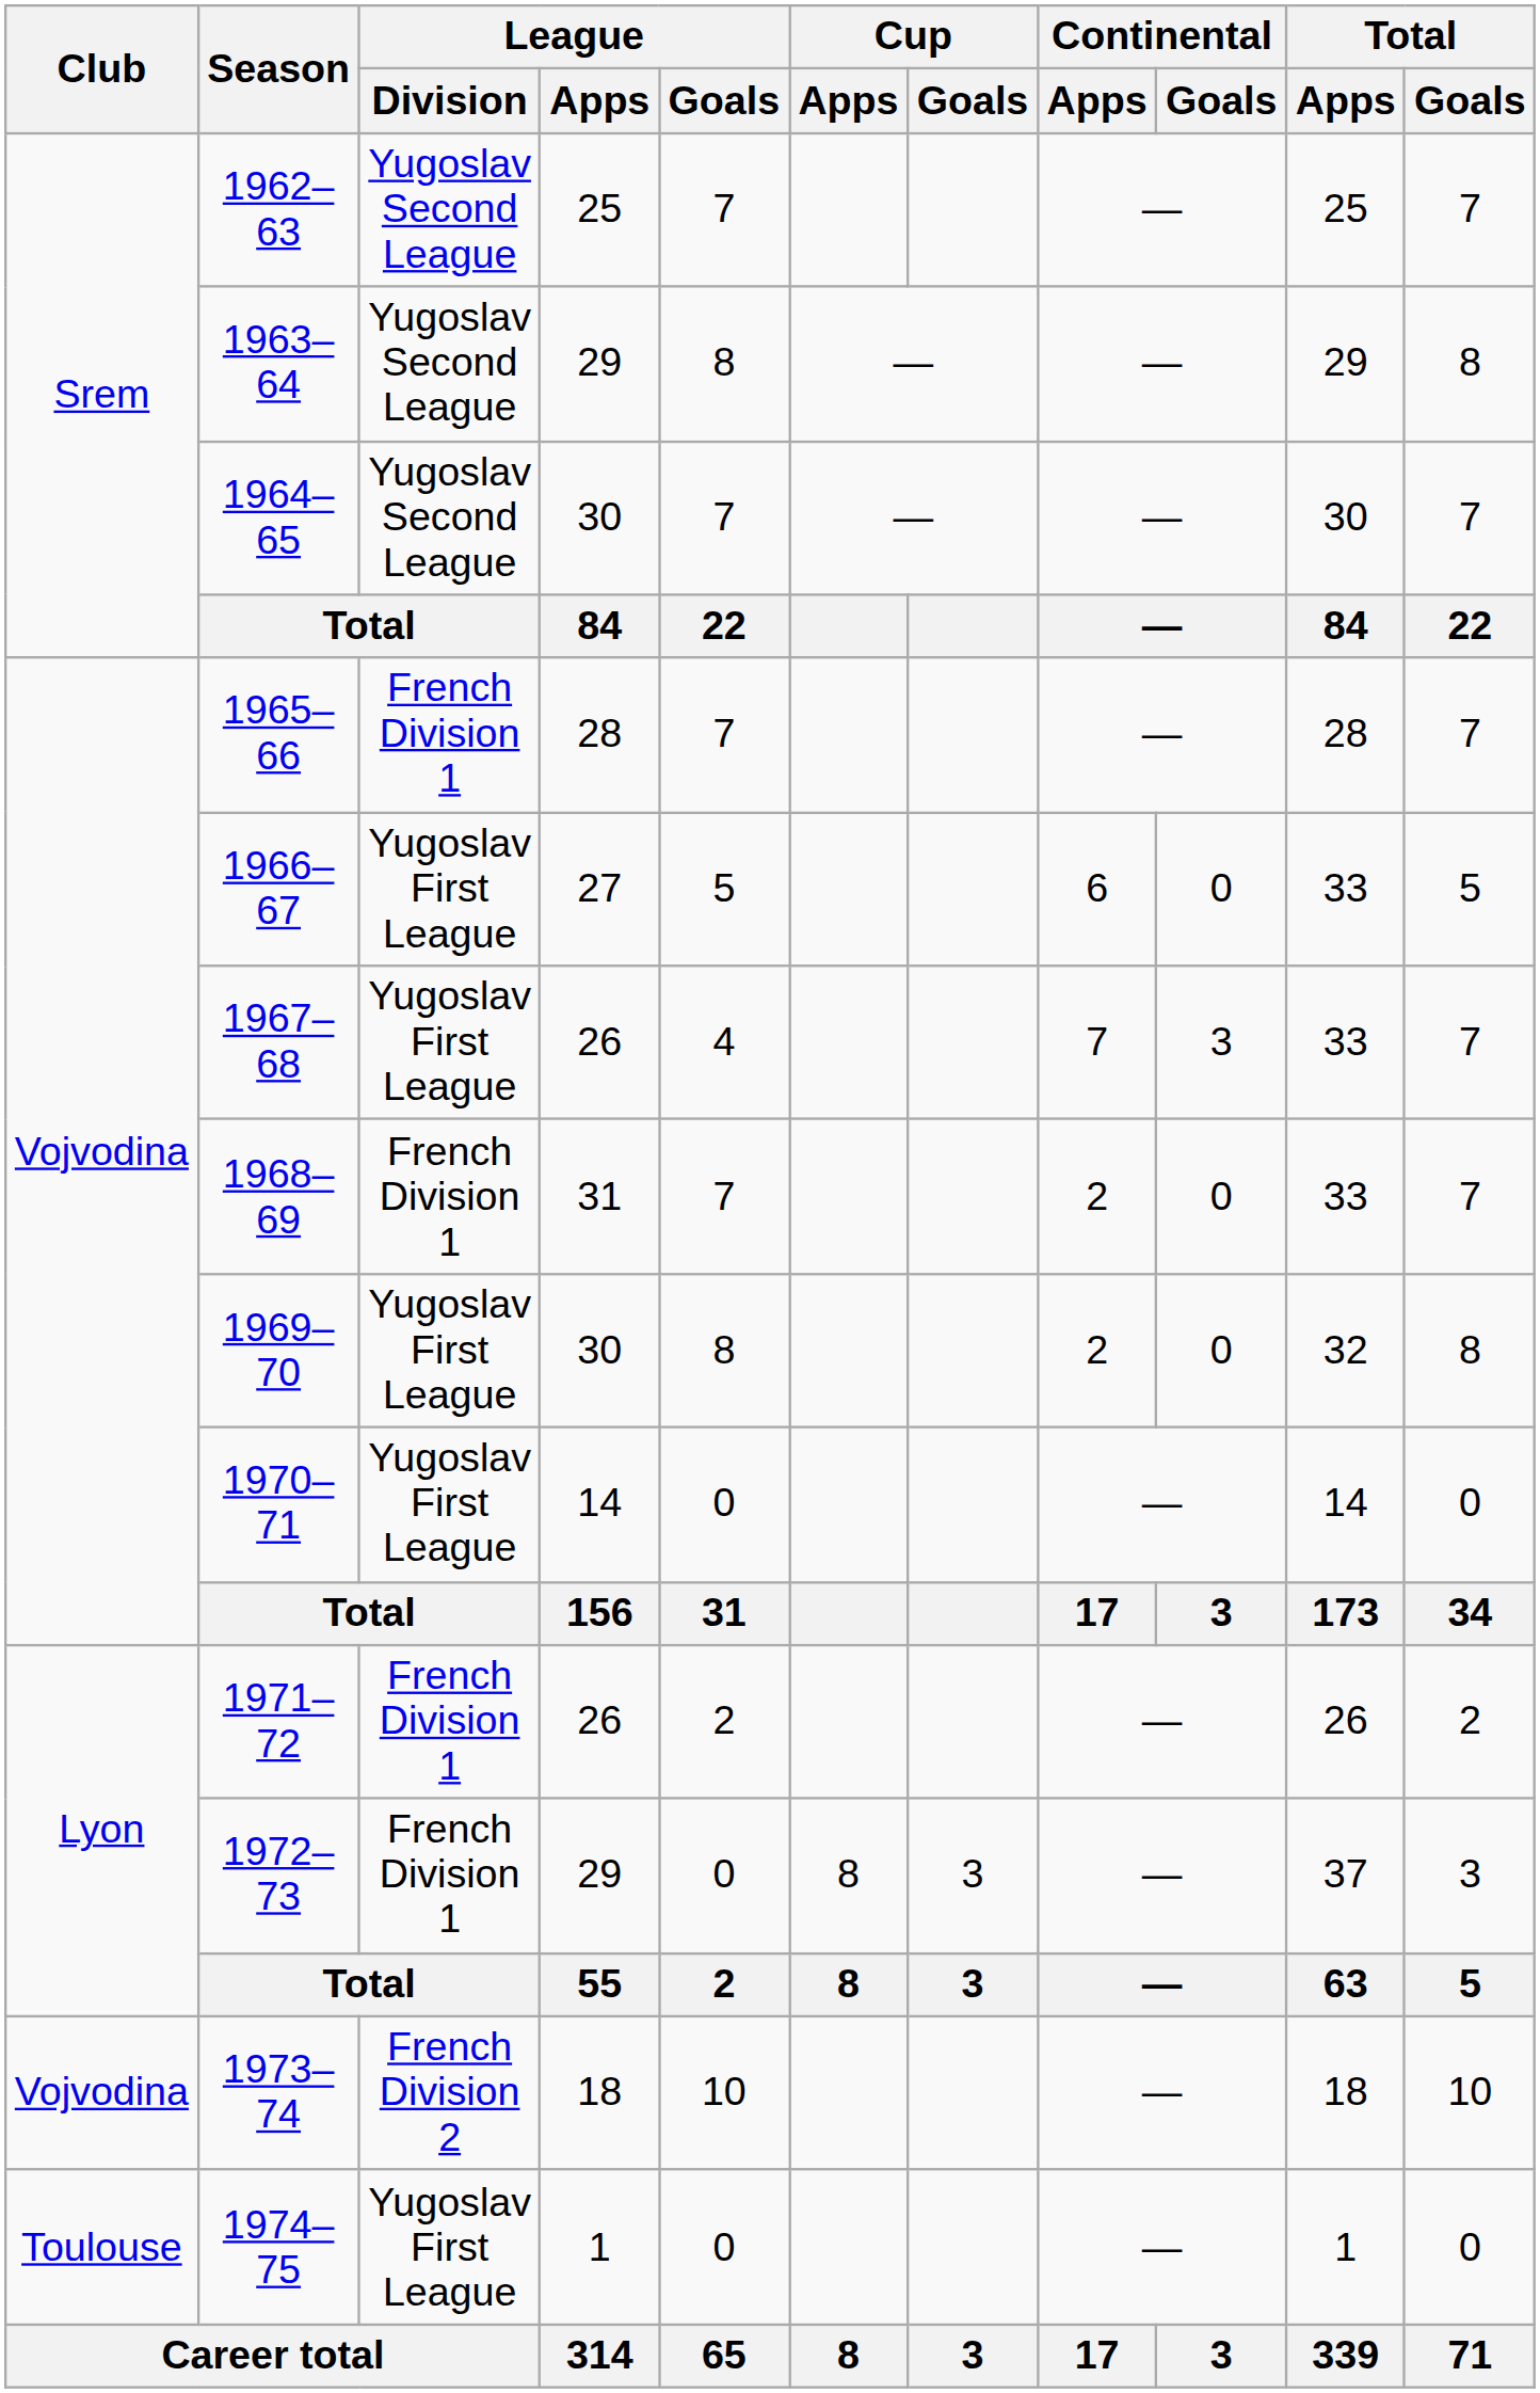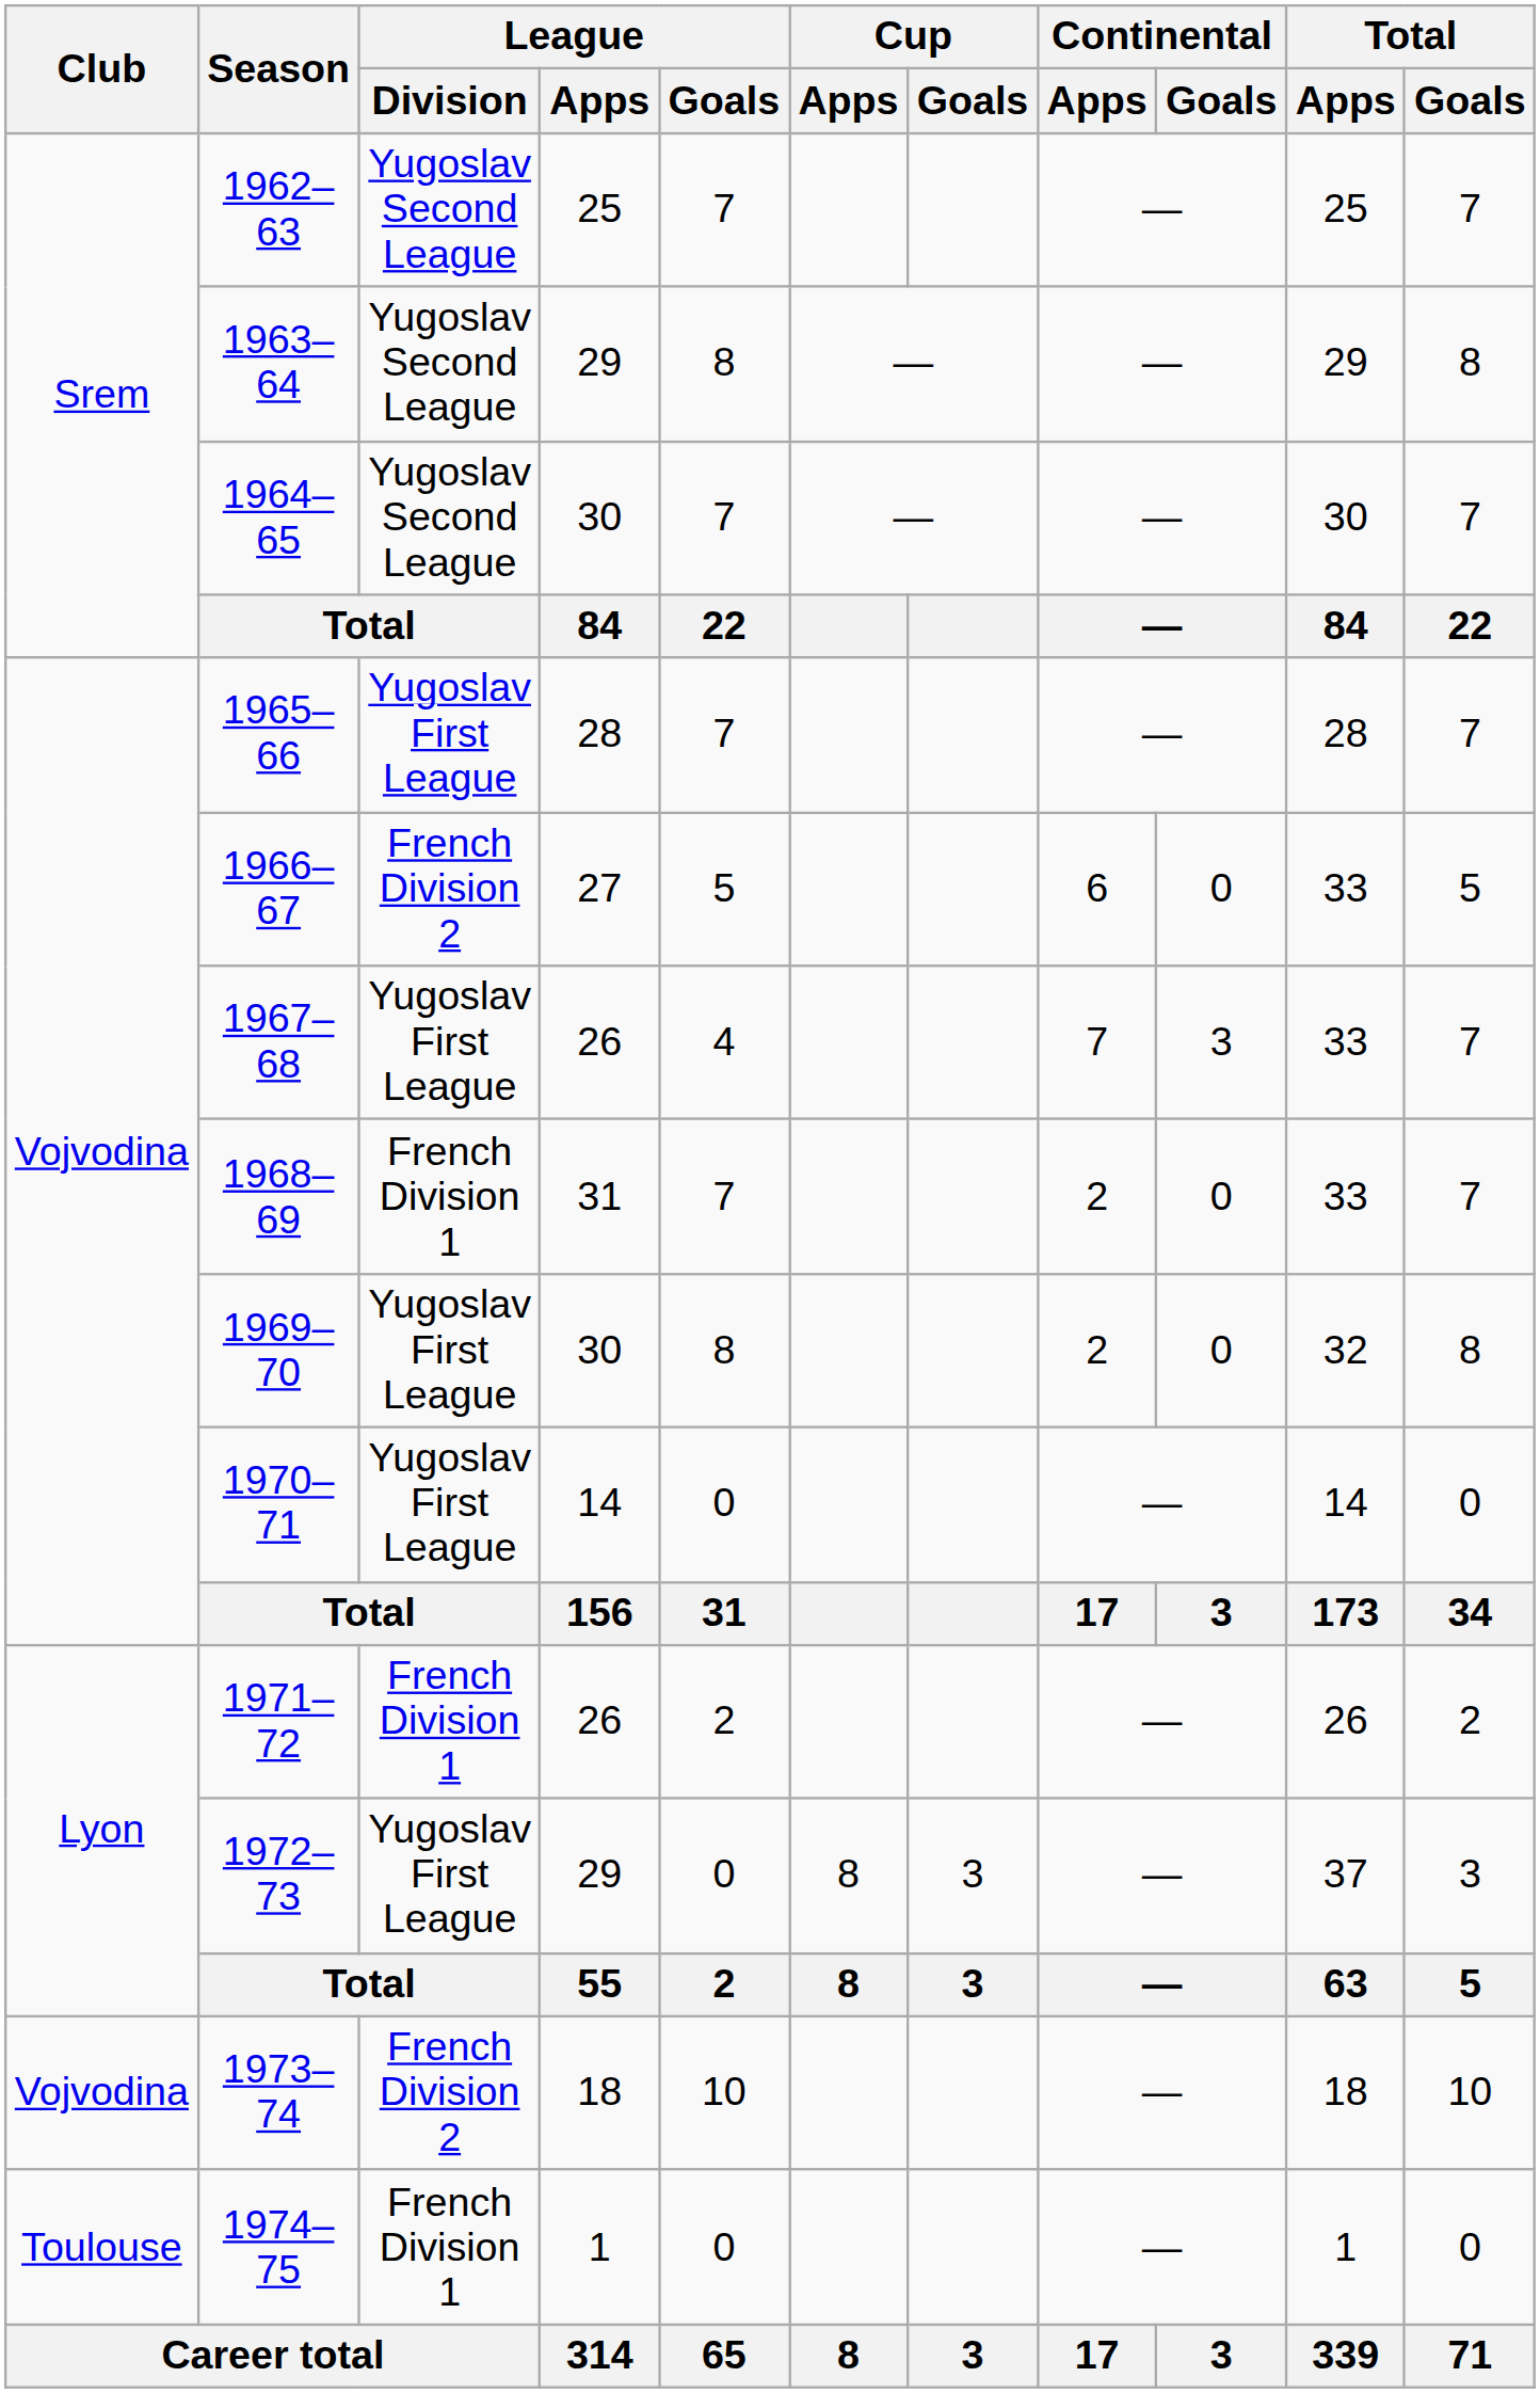1965–66 | League / Division: French Division 1 -> Yugoslav First League
1966–67 | League / Division: Yugoslav First League -> French Division 2
1972–73 | League / Division: French Division 1 -> Yugoslav First League
1974–75 | League / Division: Yugoslav First League -> French Division 1
